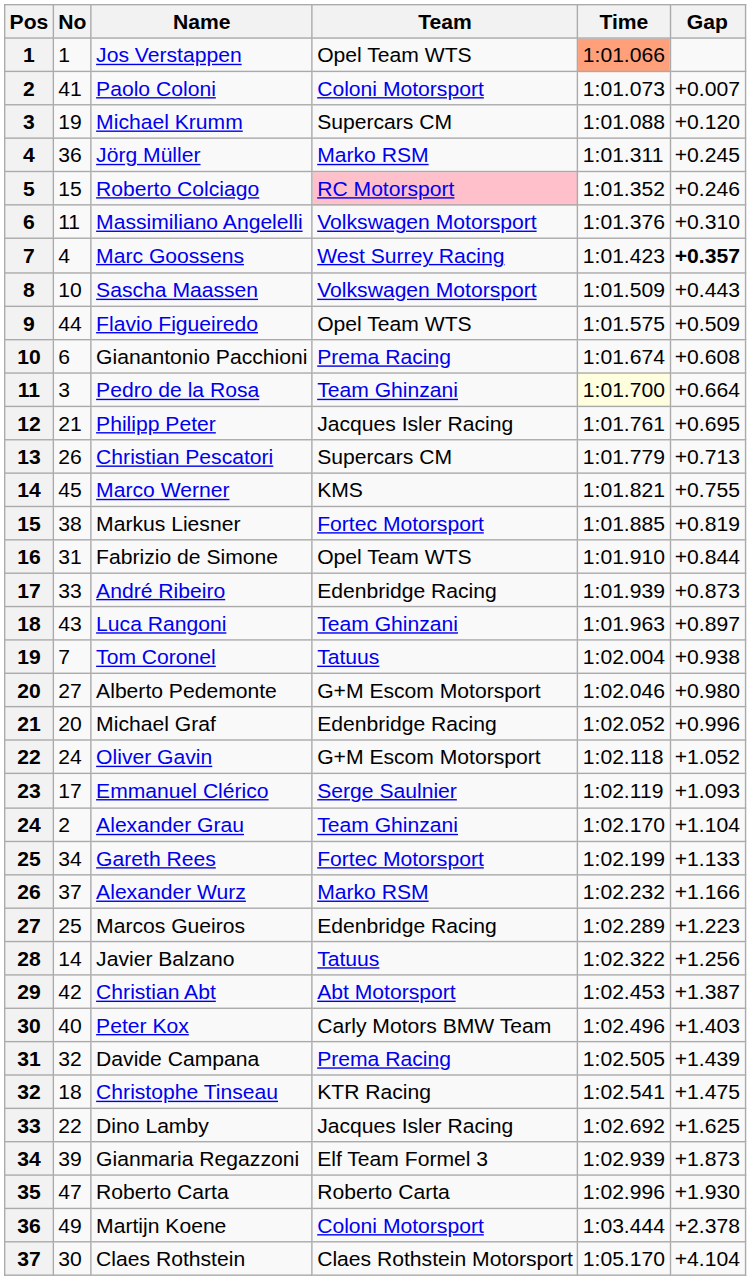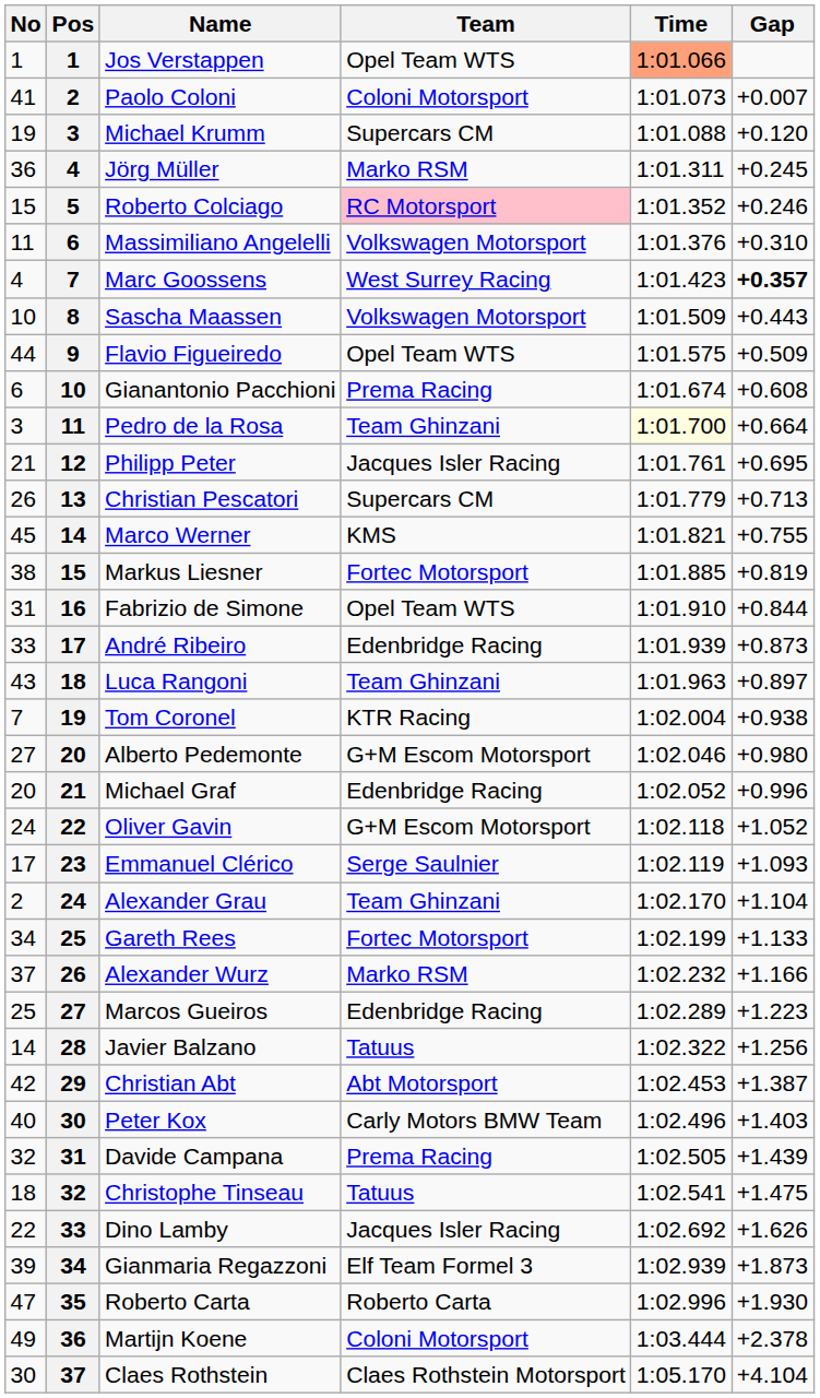columns swapped: Pos <-> No
Tom Coronel | Team: Tatuus -> KTR Racing
Christophe Tinseau | Team: KTR Racing -> Tatuus
Dino Lamby | Gap: +1.625 -> +1.626
